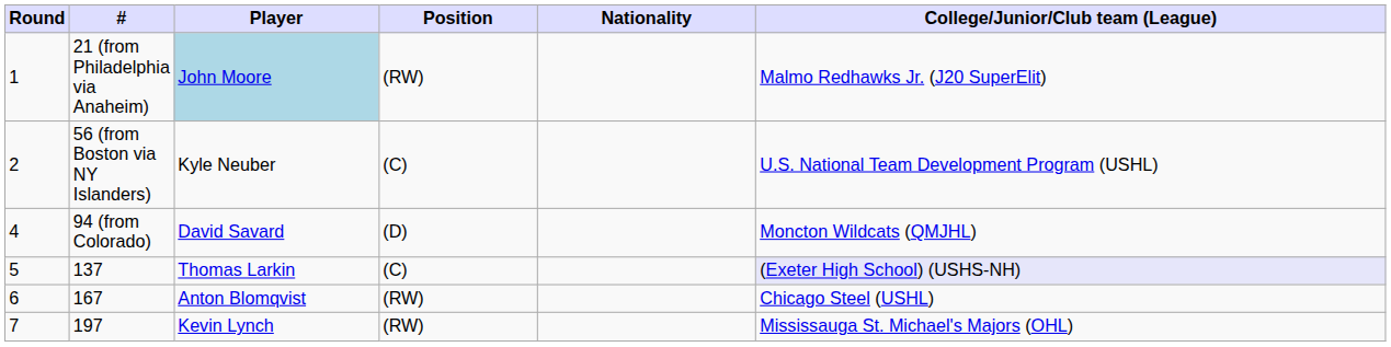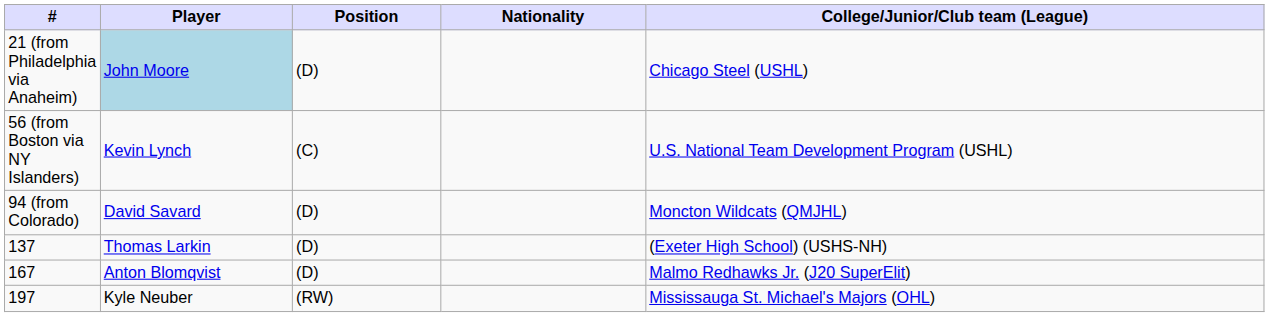- column: Round | 1 | 2 | 4 | 5 | 6 | 7
21 (from Philadelphia via Anaheim) | Position: (RW) -> (D)
21 (from Philadelphia via Anaheim) | College/Junior/Club team (League): Malmo Redhawks Jr. (J20 SuperElit) -> Chicago Steel (USHL)
56 (from Boston via NY Islanders) | Player: Kyle Neuber -> Kevin Lynch
137 | Position: (C) -> (D)
137 | College/Junior/Club team (League): lavender background -> no background
167 | Position: (RW) -> (D)
167 | College/Junior/Club team (League): Chicago Steel (USHL) -> Malmo Redhawks Jr. (J20 SuperElit)
197 | Player: Kevin Lynch -> Kyle Neuber
